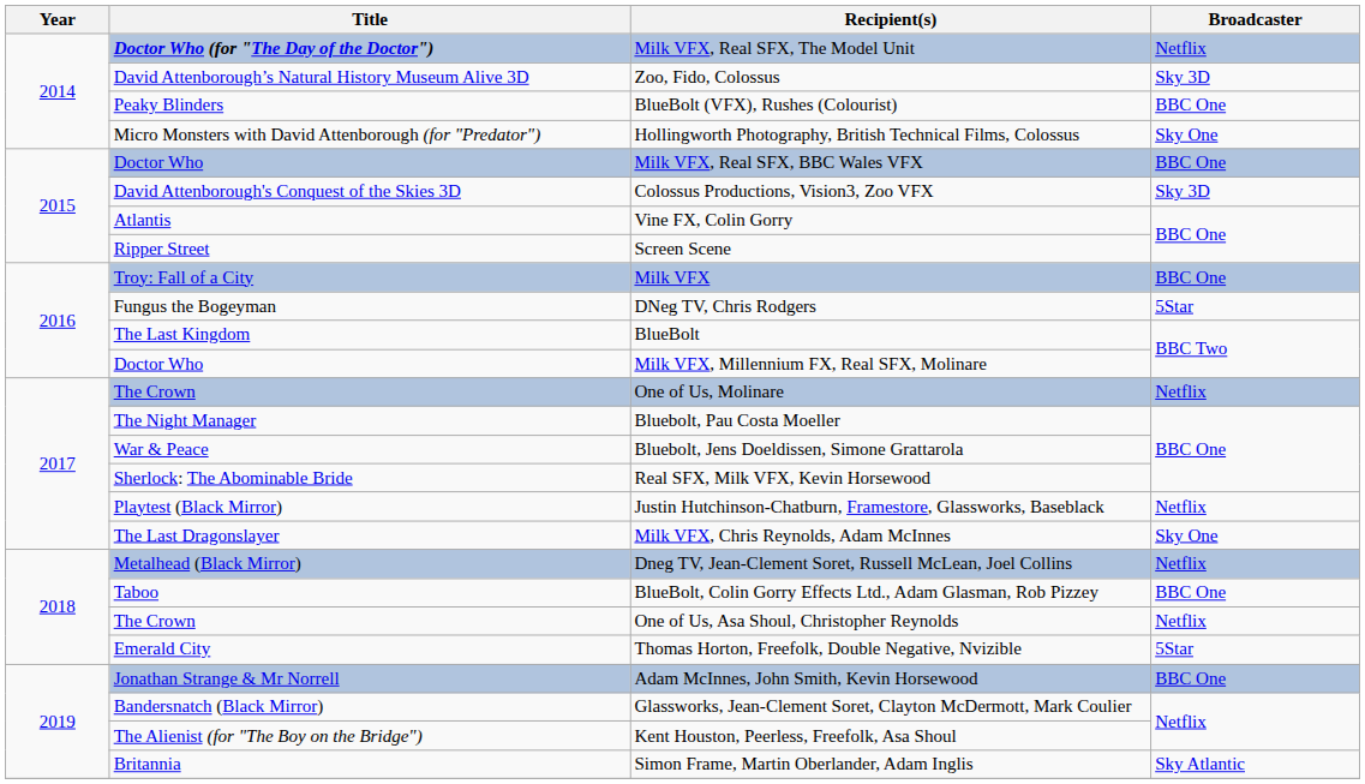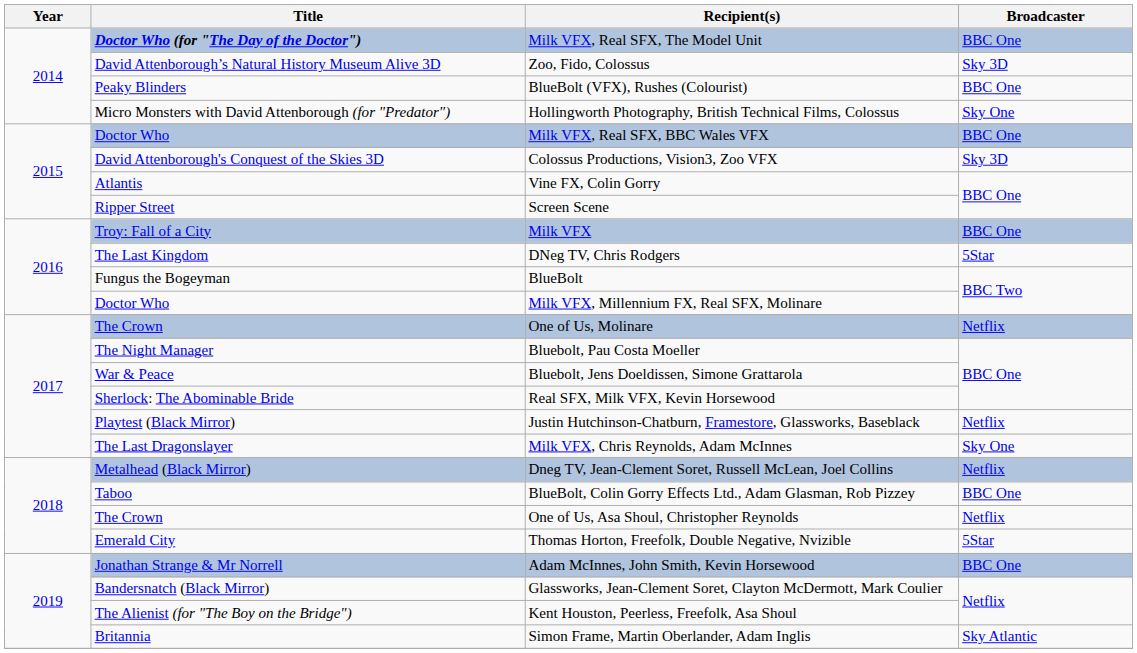Milk VFX, Real SFX, The Model Unit | Broadcaster: Netflix -> BBC One
DNeg TV, Chris Rodgers | Title: Fungus the Bogeyman -> The Last Kingdom
BlueBolt | Title: The Last Kingdom -> Fungus the Bogeyman
